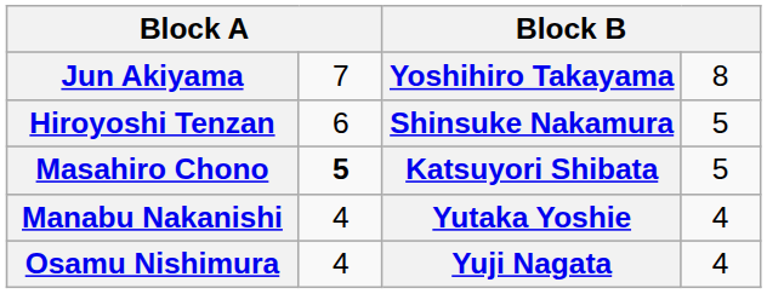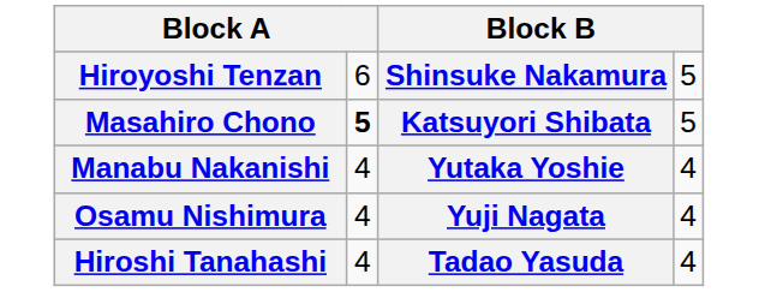- row: Jun Akiyama | 7 | Yoshihiro Takayama | 8
+ row: Hiroshi Tanahashi | 4 | Tadao Yasuda | 4
